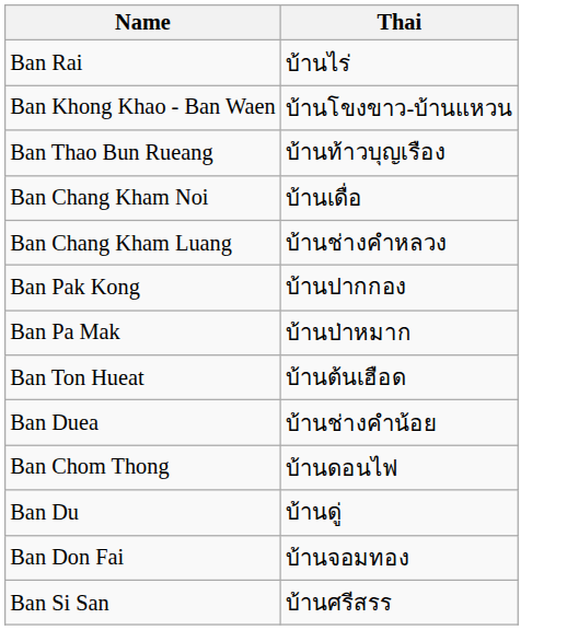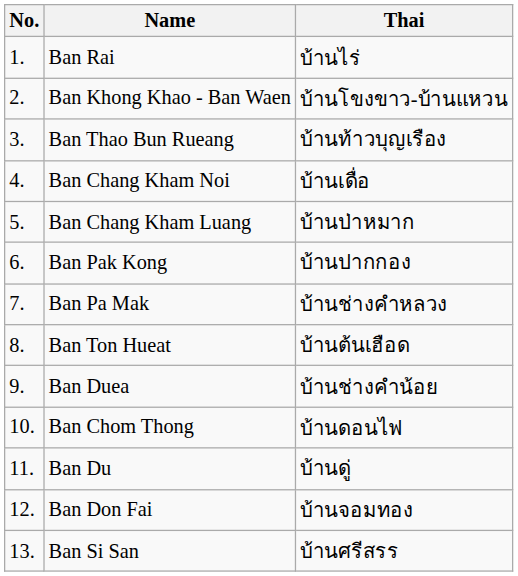+ column: No. | 1. | 2. | 3. | 4. | 5. | 6. | 7. | 8. | 9. | 10. | 11. | 12. | 13.
Ban Chang Kham Luang | Thai: บ้านช่างคำหลวง -> บ้านป่าหมาก
Ban Pa Mak | Thai: บ้านป่าหมาก -> บ้านช่างคำหลวง
